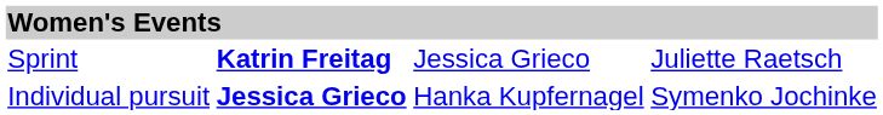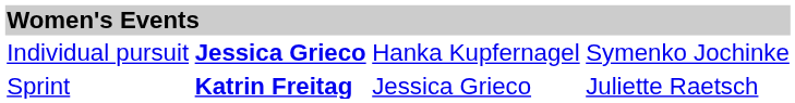rows swapped: Sprint <-> Individual pursuit
